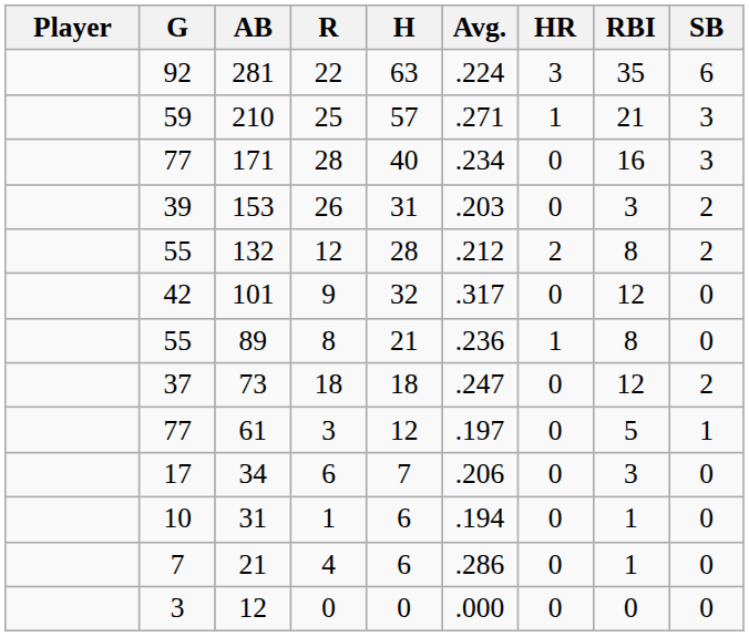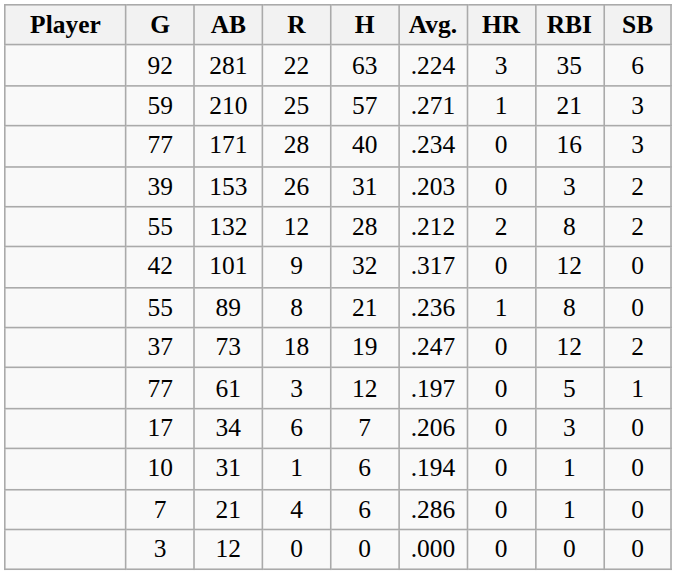73 | H: 18 -> 19
